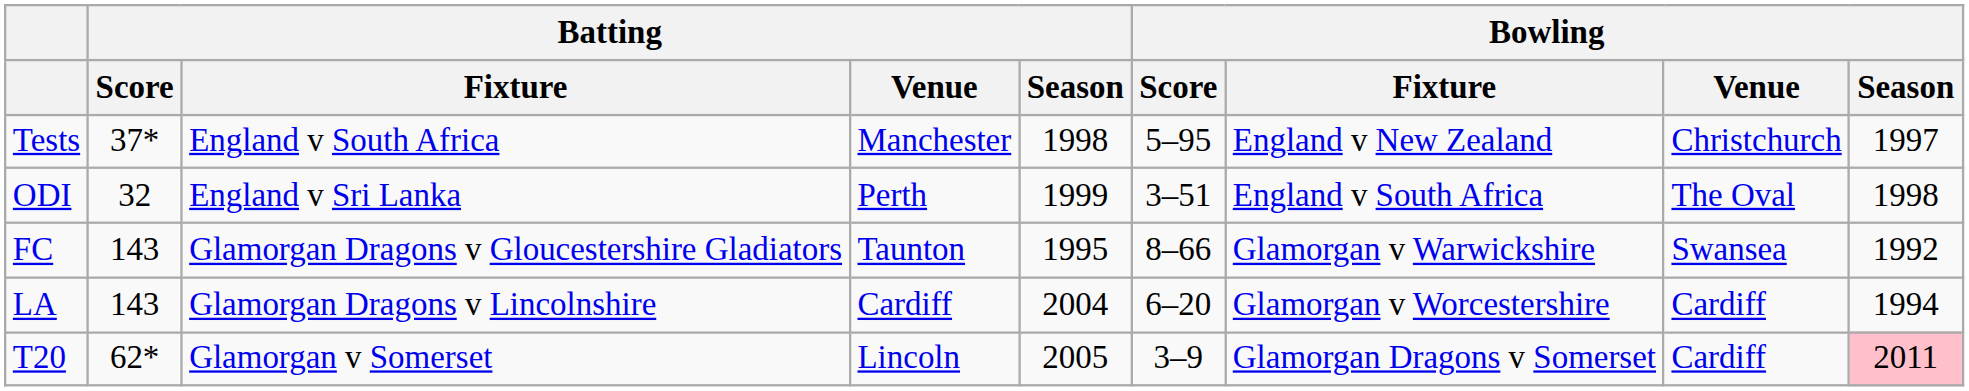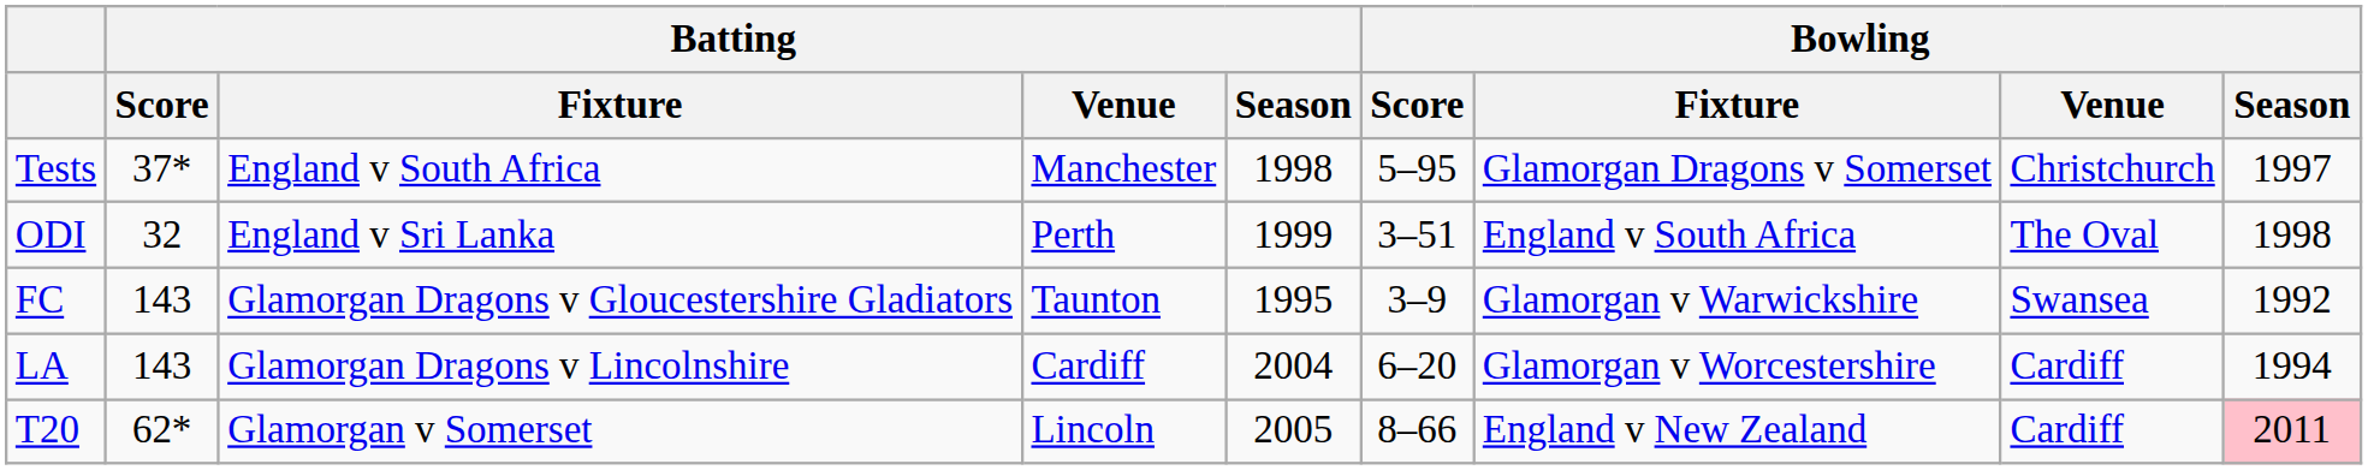Tests | Bowling / Fixture: England v New Zealand -> Glamorgan Dragons v Somerset
FC | Bowling / Score: 8–66 -> 3–9
T20 | Bowling / Score: 3–9 -> 8–66
T20 | Bowling / Fixture: Glamorgan Dragons v Somerset -> England v New Zealand
